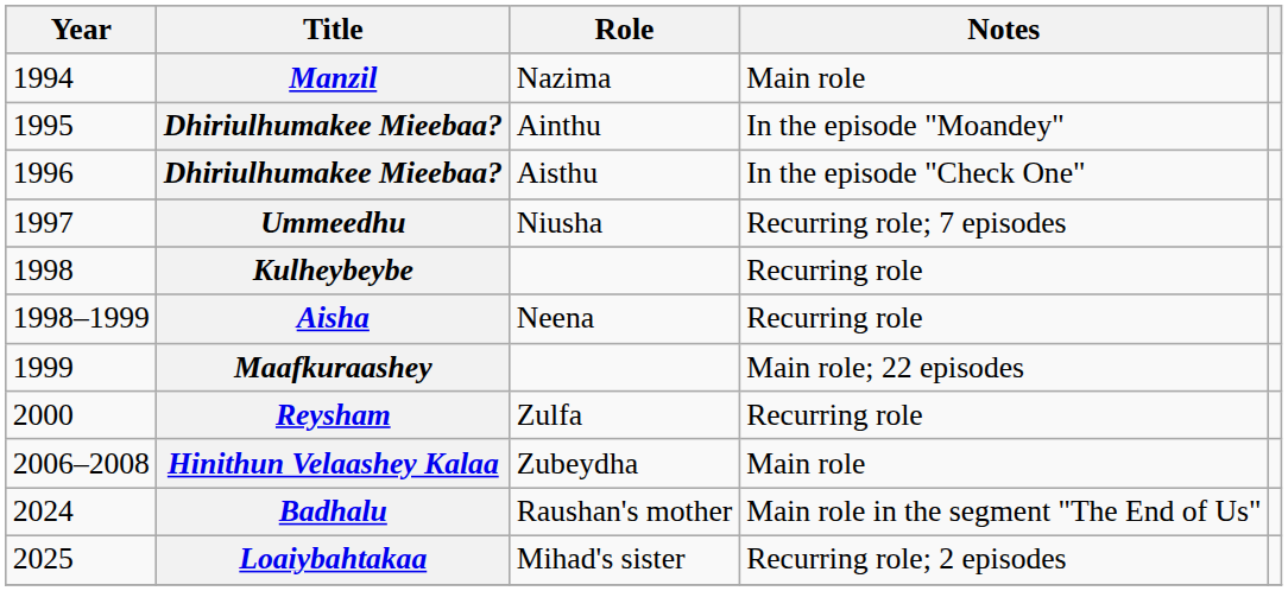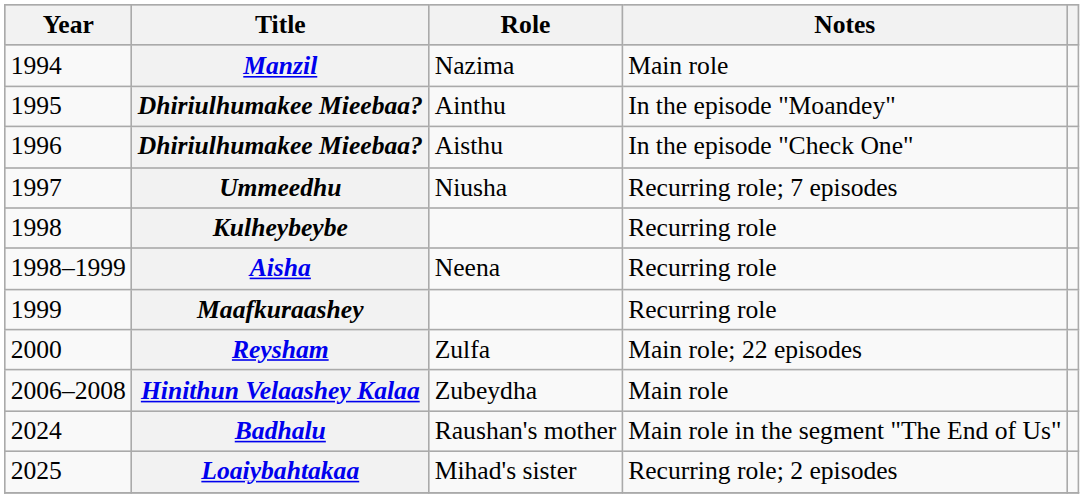Maafkuraashey | Notes: Main role; 22 episodes -> Recurring role
Reysham | Notes: Recurring role -> Main role; 22 episodes
